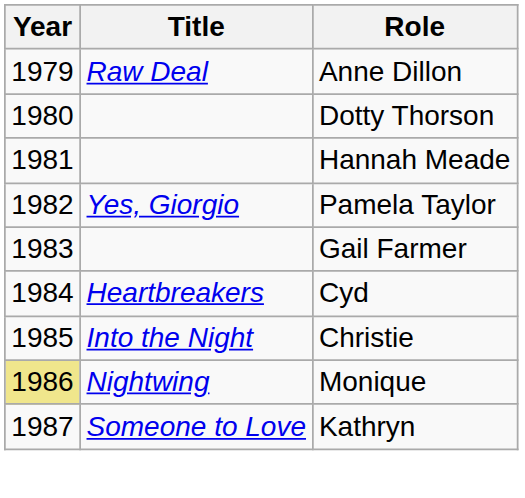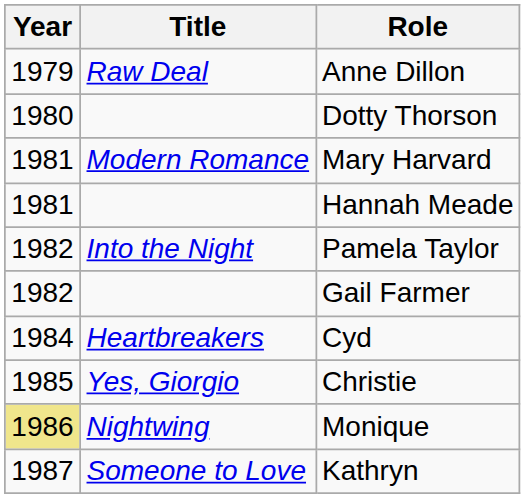+ row: 1981 | Modern Romance | Mary Harvard
Pamela Taylor | Title: Yes, Giorgio -> Into the Night
Gail Farmer | Year: 1983 -> 1982
Christie | Title: Into the Night -> Yes, Giorgio
